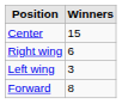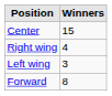Right wing | Winners: 6 -> 4
